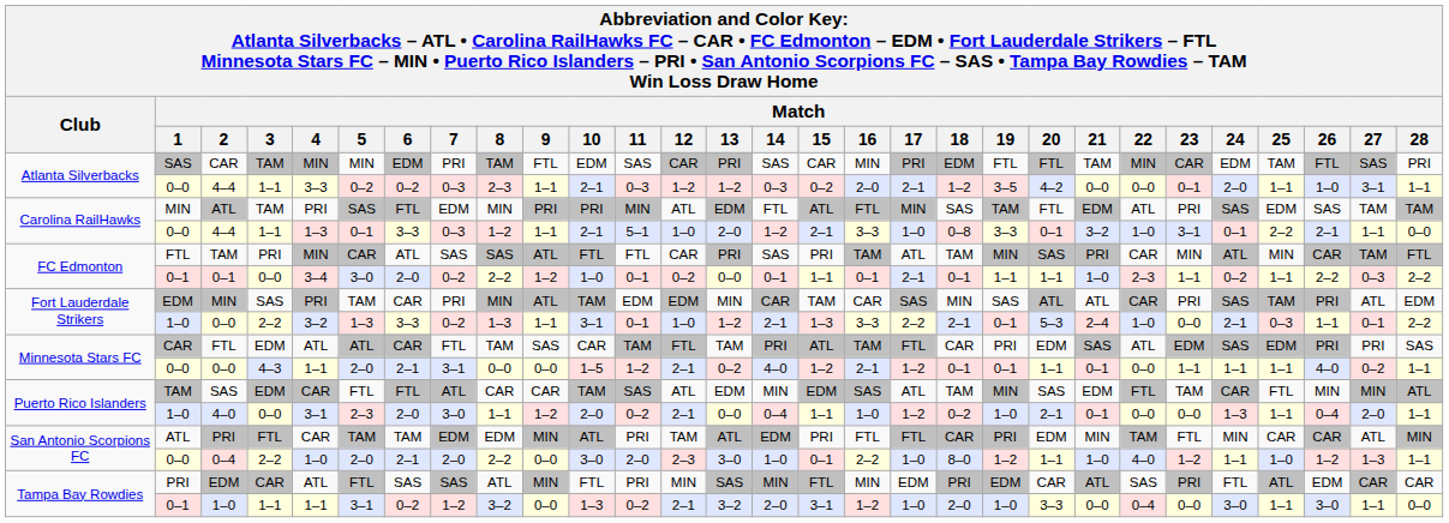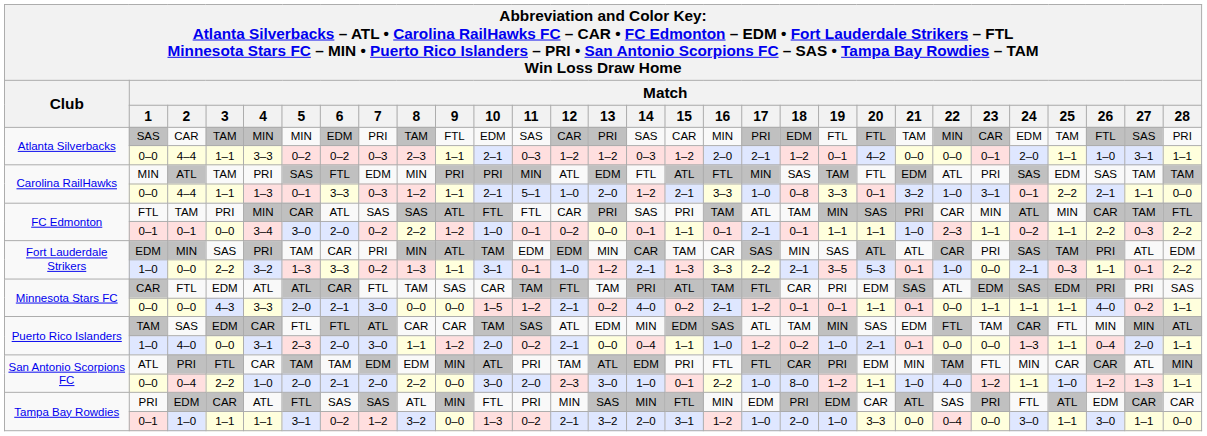Atlanta Silverbacks / 4–4 | Match / 15: 0–2 -> 1–2
Atlanta Silverbacks / 4–4 | Match / 19: 3–5 -> 0–1
Fort Lauderdale Strikers / 0–0 | Match / 19: 0–1 -> 3–5
Fort Lauderdale Strikers / 0–0 | Match / 21: 2–4 -> 0–1
Minnesota Stars FC / 0–0 | Match / 4: 1–1 -> 3–3
Minnesota Stars FC / 0–0 | Match / 7: 3–1 -> 3–0
Minnesota Stars FC / 0–0 | Match / 15: 1–2 -> 0–2
